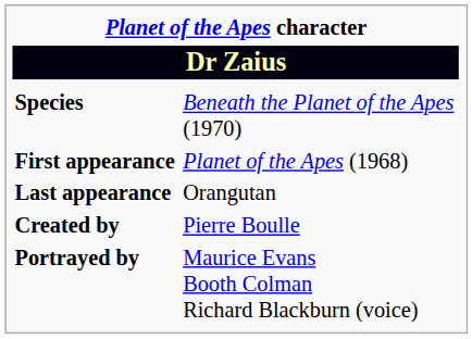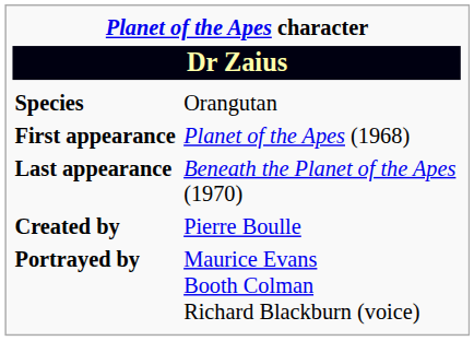Species | column 2: Beneath the Planet of the Apes (1970) -> Orangutan
Last appearance | column 2: Orangutan -> Beneath the Planet of the Apes (1970)
